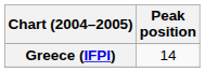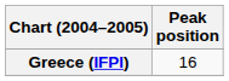Greece (IFPI) | Peak position: 14 -> 16
